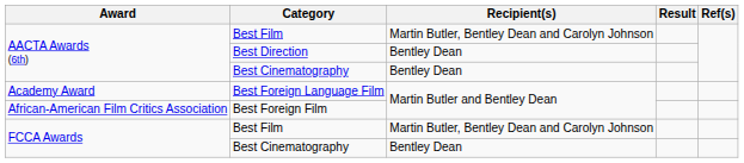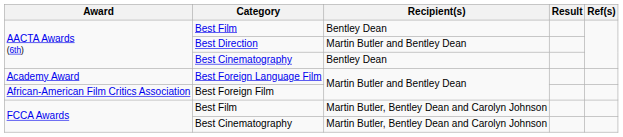AACTA Awards (6th) / Best Film | Recipient(s): Martin Butler, Bentley Dean and Carolyn Johnson -> Bentley Dean
Best Direction | Recipient(s): Bentley Dean -> Martin Butler and Bentley Dean
FCCA Awards / Best Cinematography | Recipient(s): Bentley Dean -> Martin Butler, Bentley Dean and Carolyn Johnson
